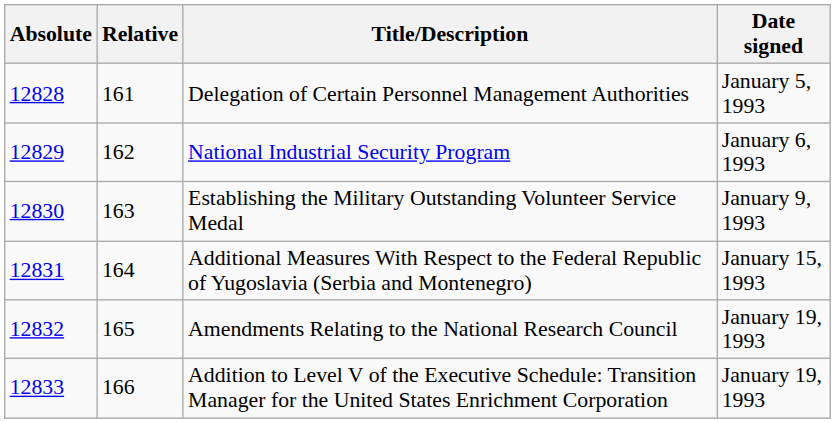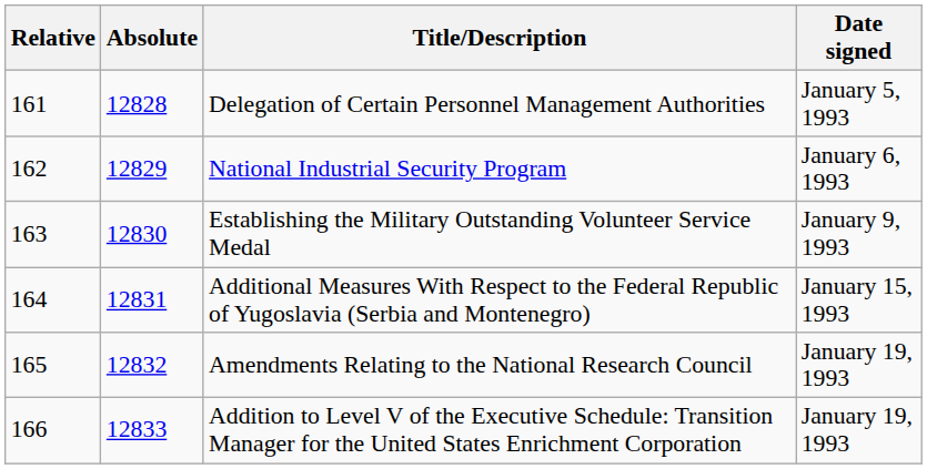columns swapped: Relative <-> Absolute
